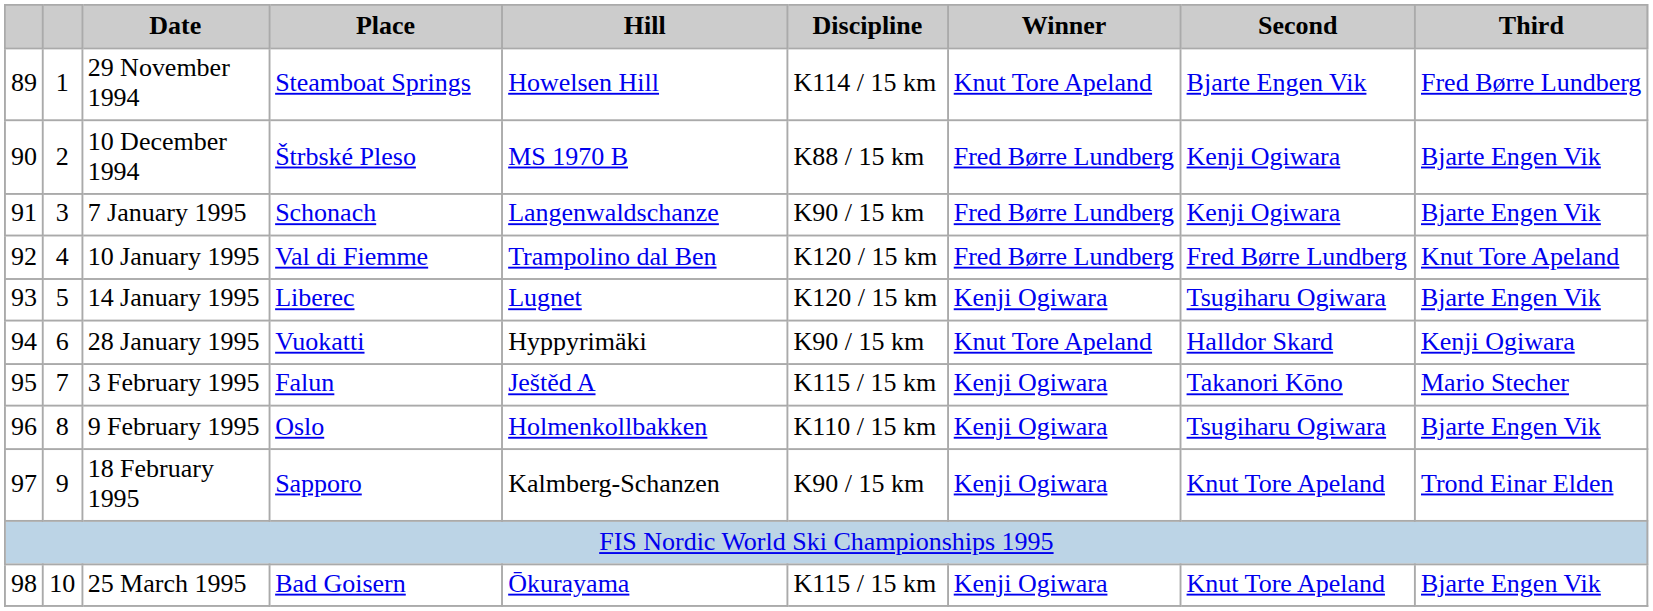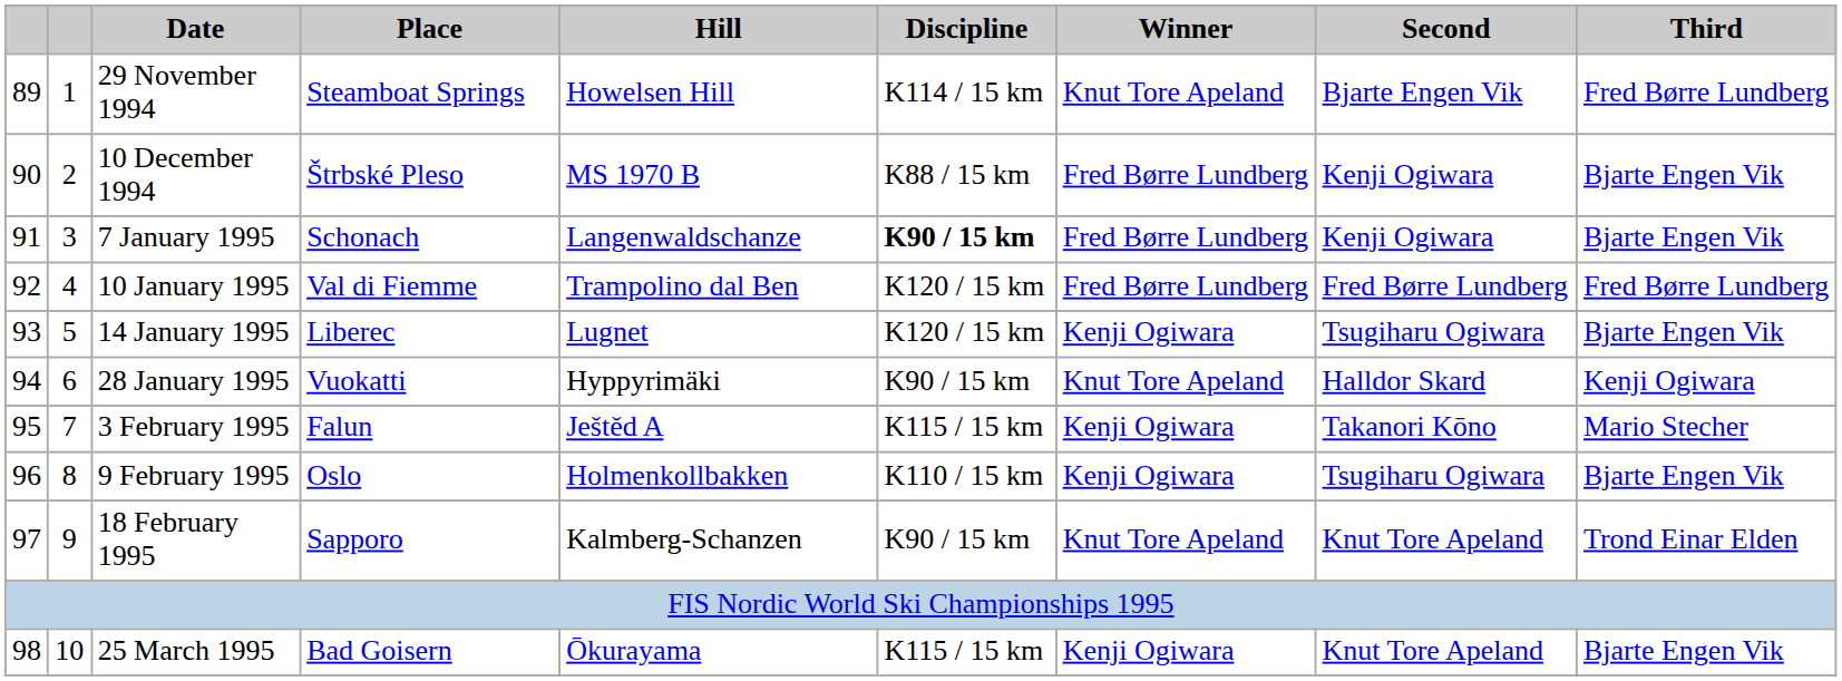7 January 1995 | Discipline: normal -> bold
10 January 1995 | Third: Knut Tore Apeland -> Fred Børre Lundberg
18 February 1995 | Winner: Kenji Ogiwara -> Knut Tore Apeland
